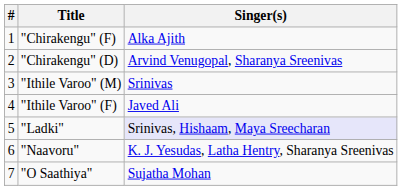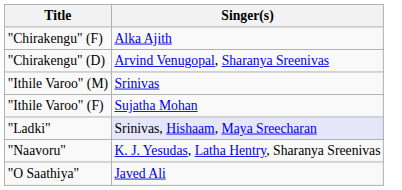- column: # | 1 | 2 | 3 | 4 | 5 | 6 | 7
"Ithile Varoo" (F) | Singer(s): Javed Ali -> Sujatha Mohan
"O Saathiya" | Singer(s): Sujatha Mohan -> Javed Ali
